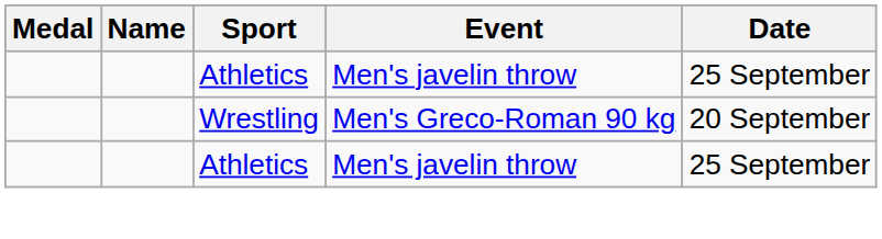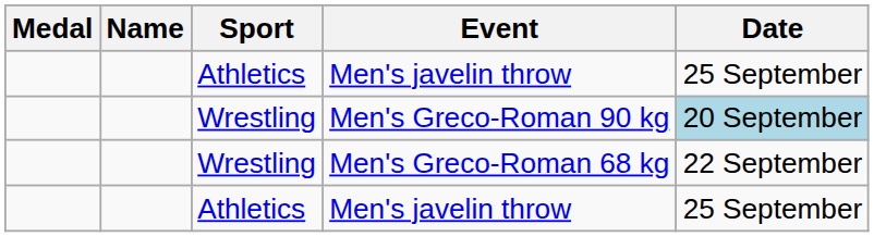Men's Greco-Roman 90 kg | Date: no background -> lightblue background
+ row: Wrestling | Men's Greco-Roman 68 kg | 22 September
